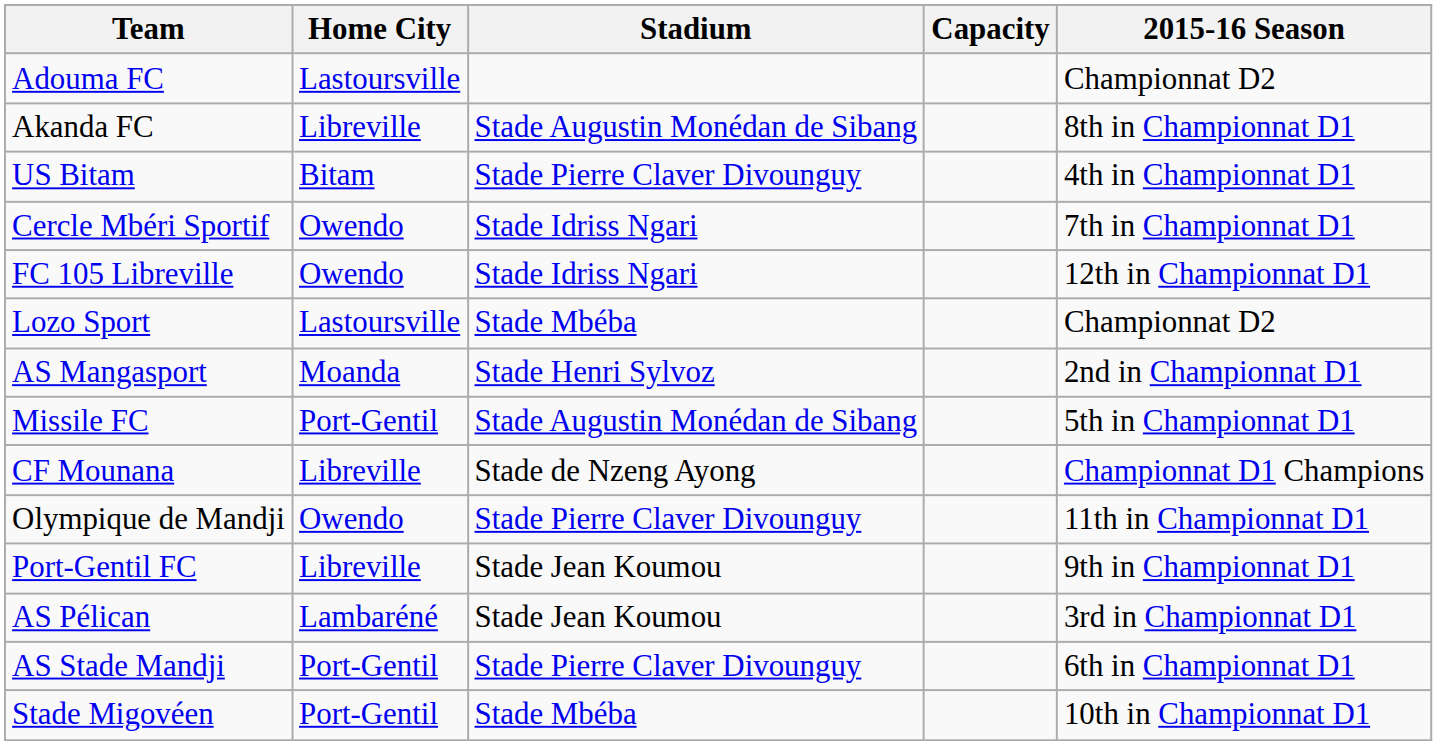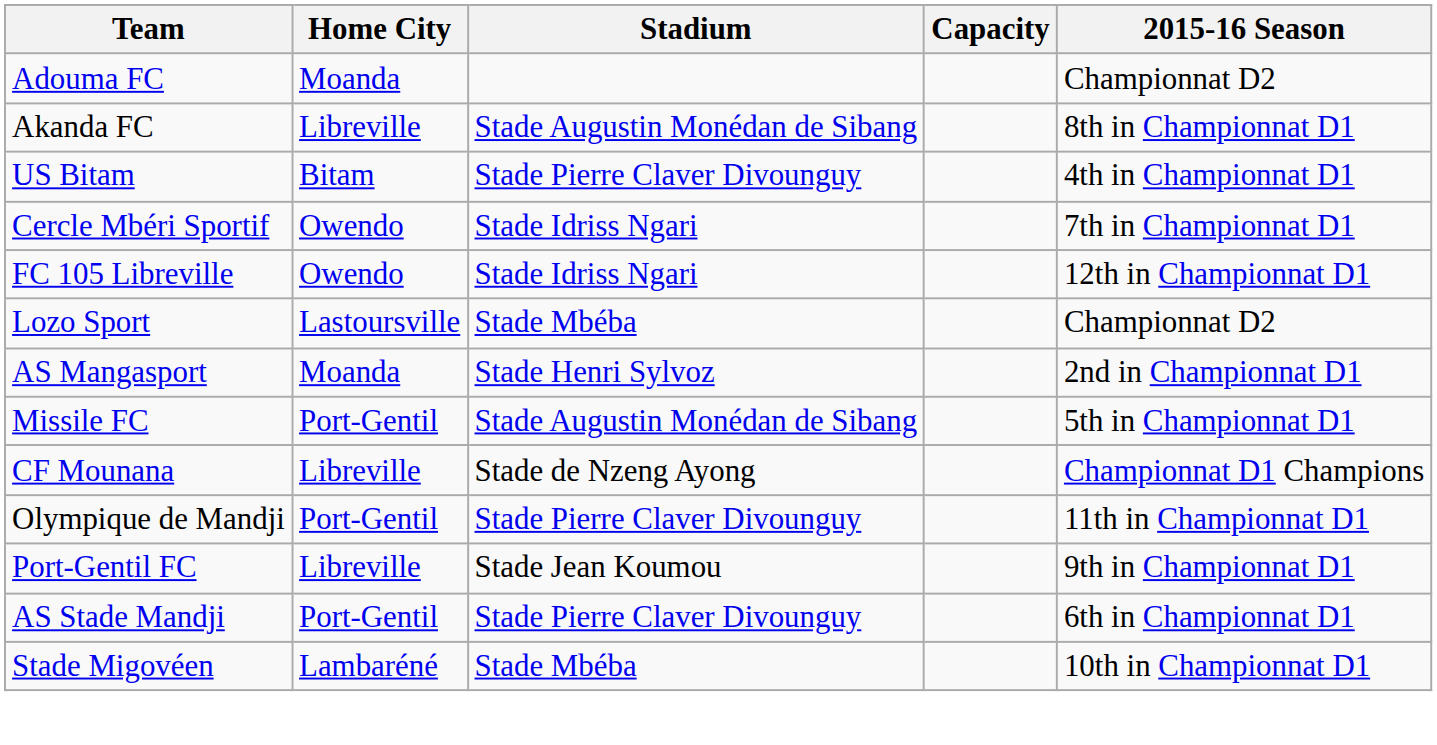Adouma FC | Home City: Lastoursville -> Moanda
Olympique de Mandji | Home City: Owendo -> Port-Gentil
- row: AS Pélican | Lambaréné | Stade Jean Koumou | 3rd in Championnat D1
Stade Migovéen | Home City: Port-Gentil -> Lambaréné
